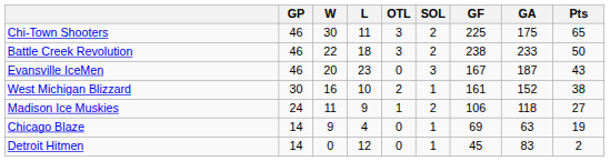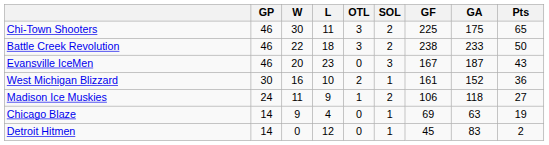West Michigan Blizzard | Pts: 38 -> 36
